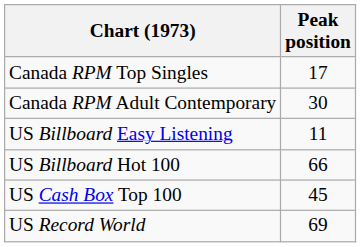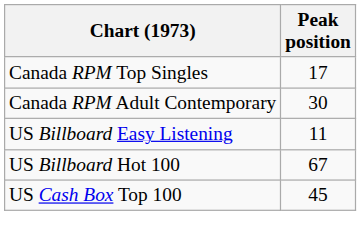US Billboard Hot 100 | Peak position: 66 -> 67
- row: US Record World | 69
